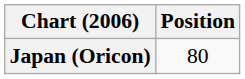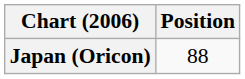Japan (Oricon) | Position: 80 -> 88
